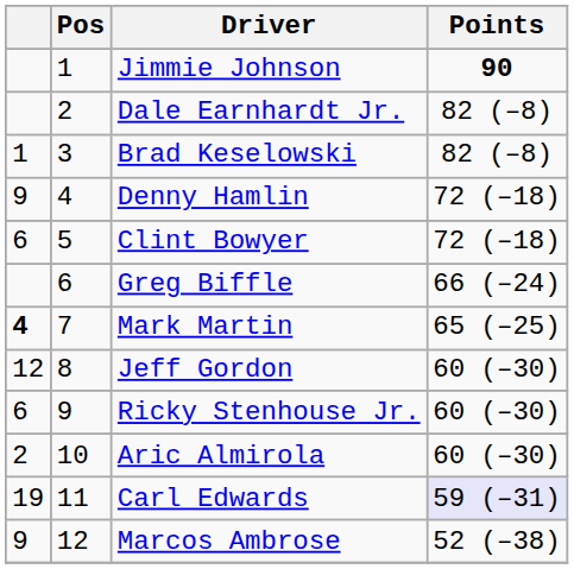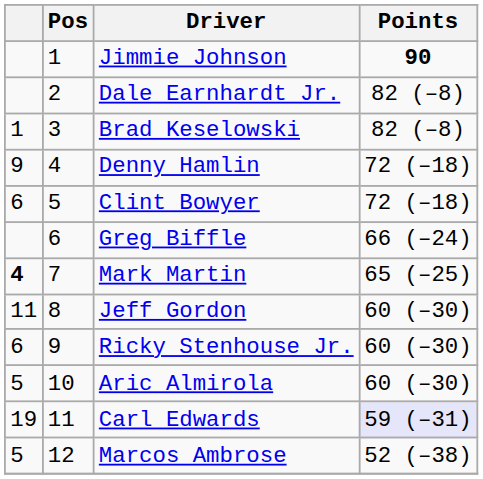Jeff Gordon | column 1: 12 -> 11
Aric Almirola | column 1: 2 -> 5
Marcos Ambrose | column 1: 9 -> 5
